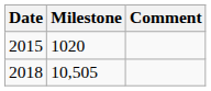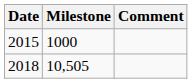2015 | Milestone: 1020 -> 1000
